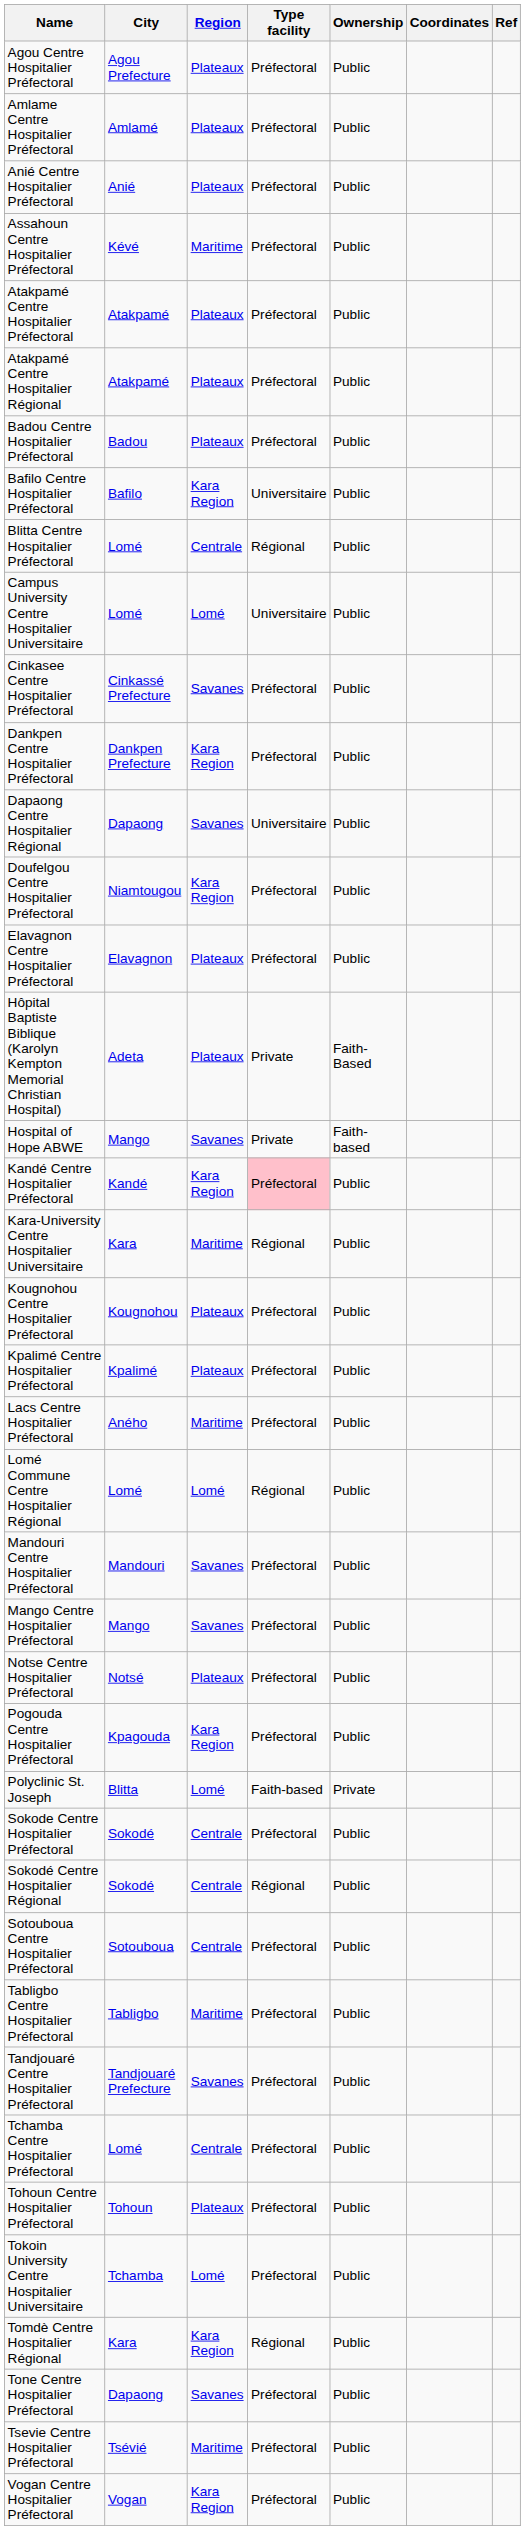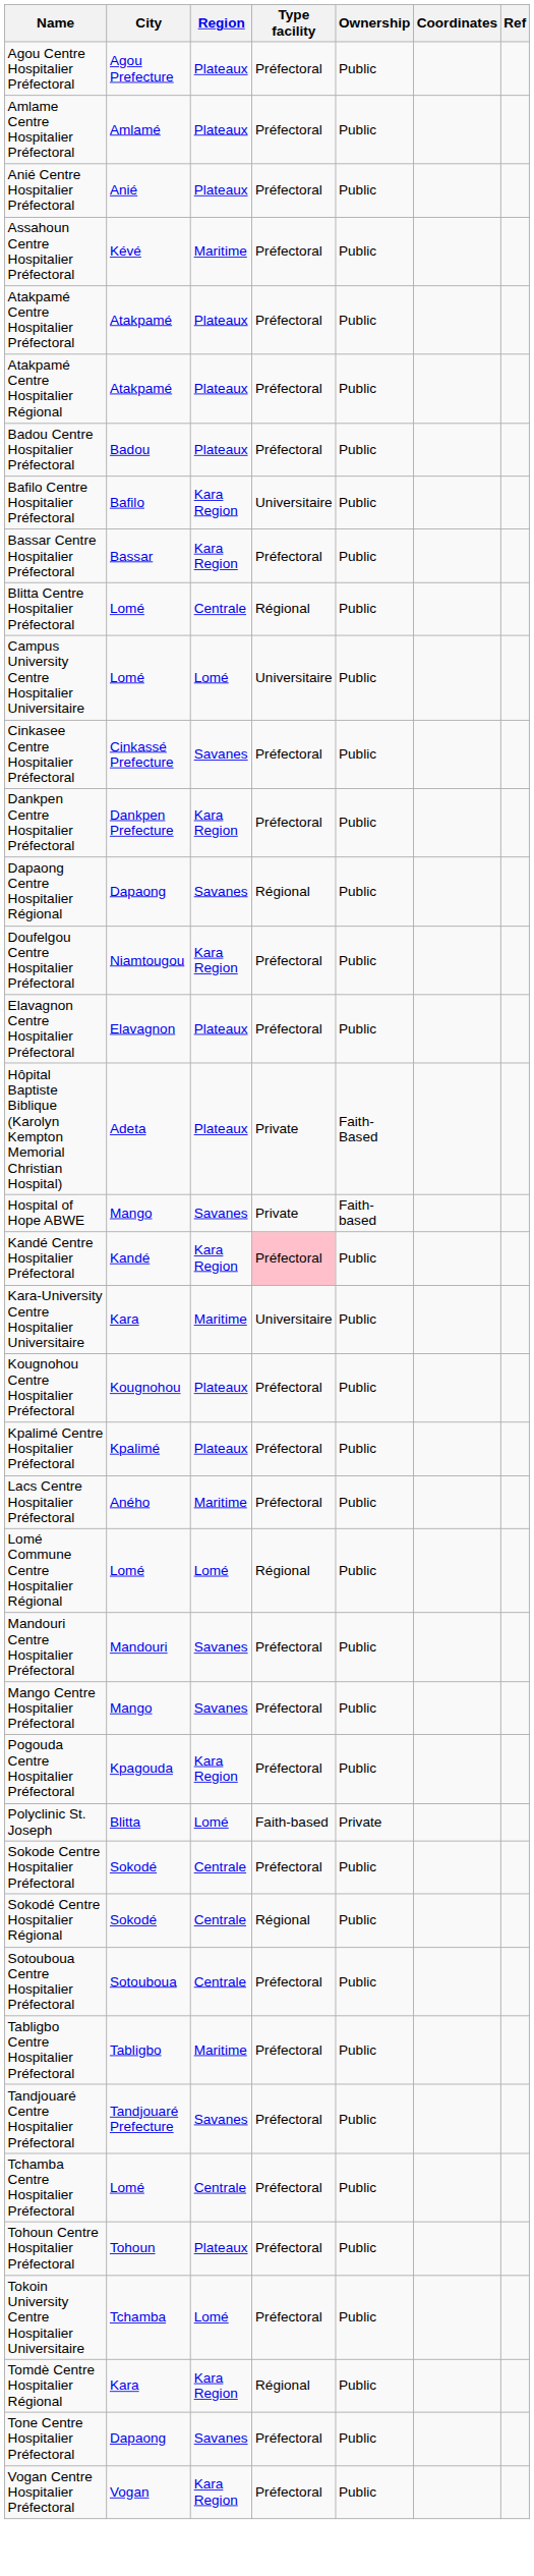+ row: Bassar Centre Hospitalier Préfectoral | Bassar | Kara Region | Préfectoral | Public
Dapaong Centre Hospitalier Régional | Type facility: Universitaire -> Régional
Kara-University Centre Hospitalier Universitaire | Type facility: Régional -> Universitaire
- row: Notse Centre Hospitalier Préfectoral | Notsé | Plateaux | Préfectoral | Public
- row: Tsevie Centre Hospitalier Préfectoral | Tsévié | Maritime | Préfectoral | Public
